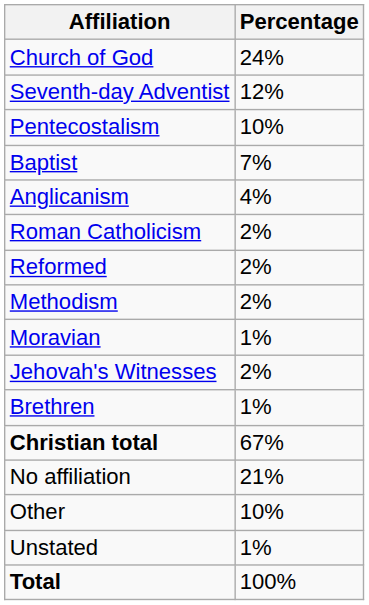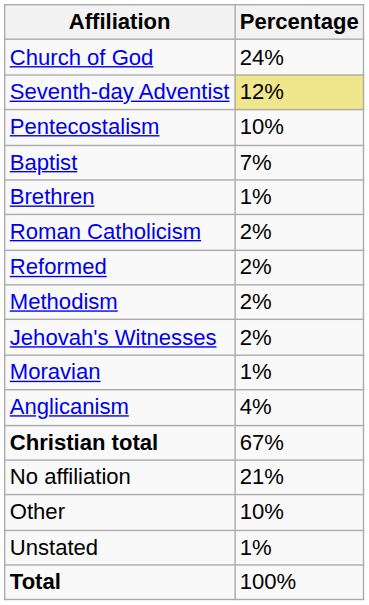Seventh-day Adventist | Percentage: no background -> khaki background
rows swapped: Anglicanism <-> Brethren
rows swapped: Jehovah's Witnesses <-> Moravian
